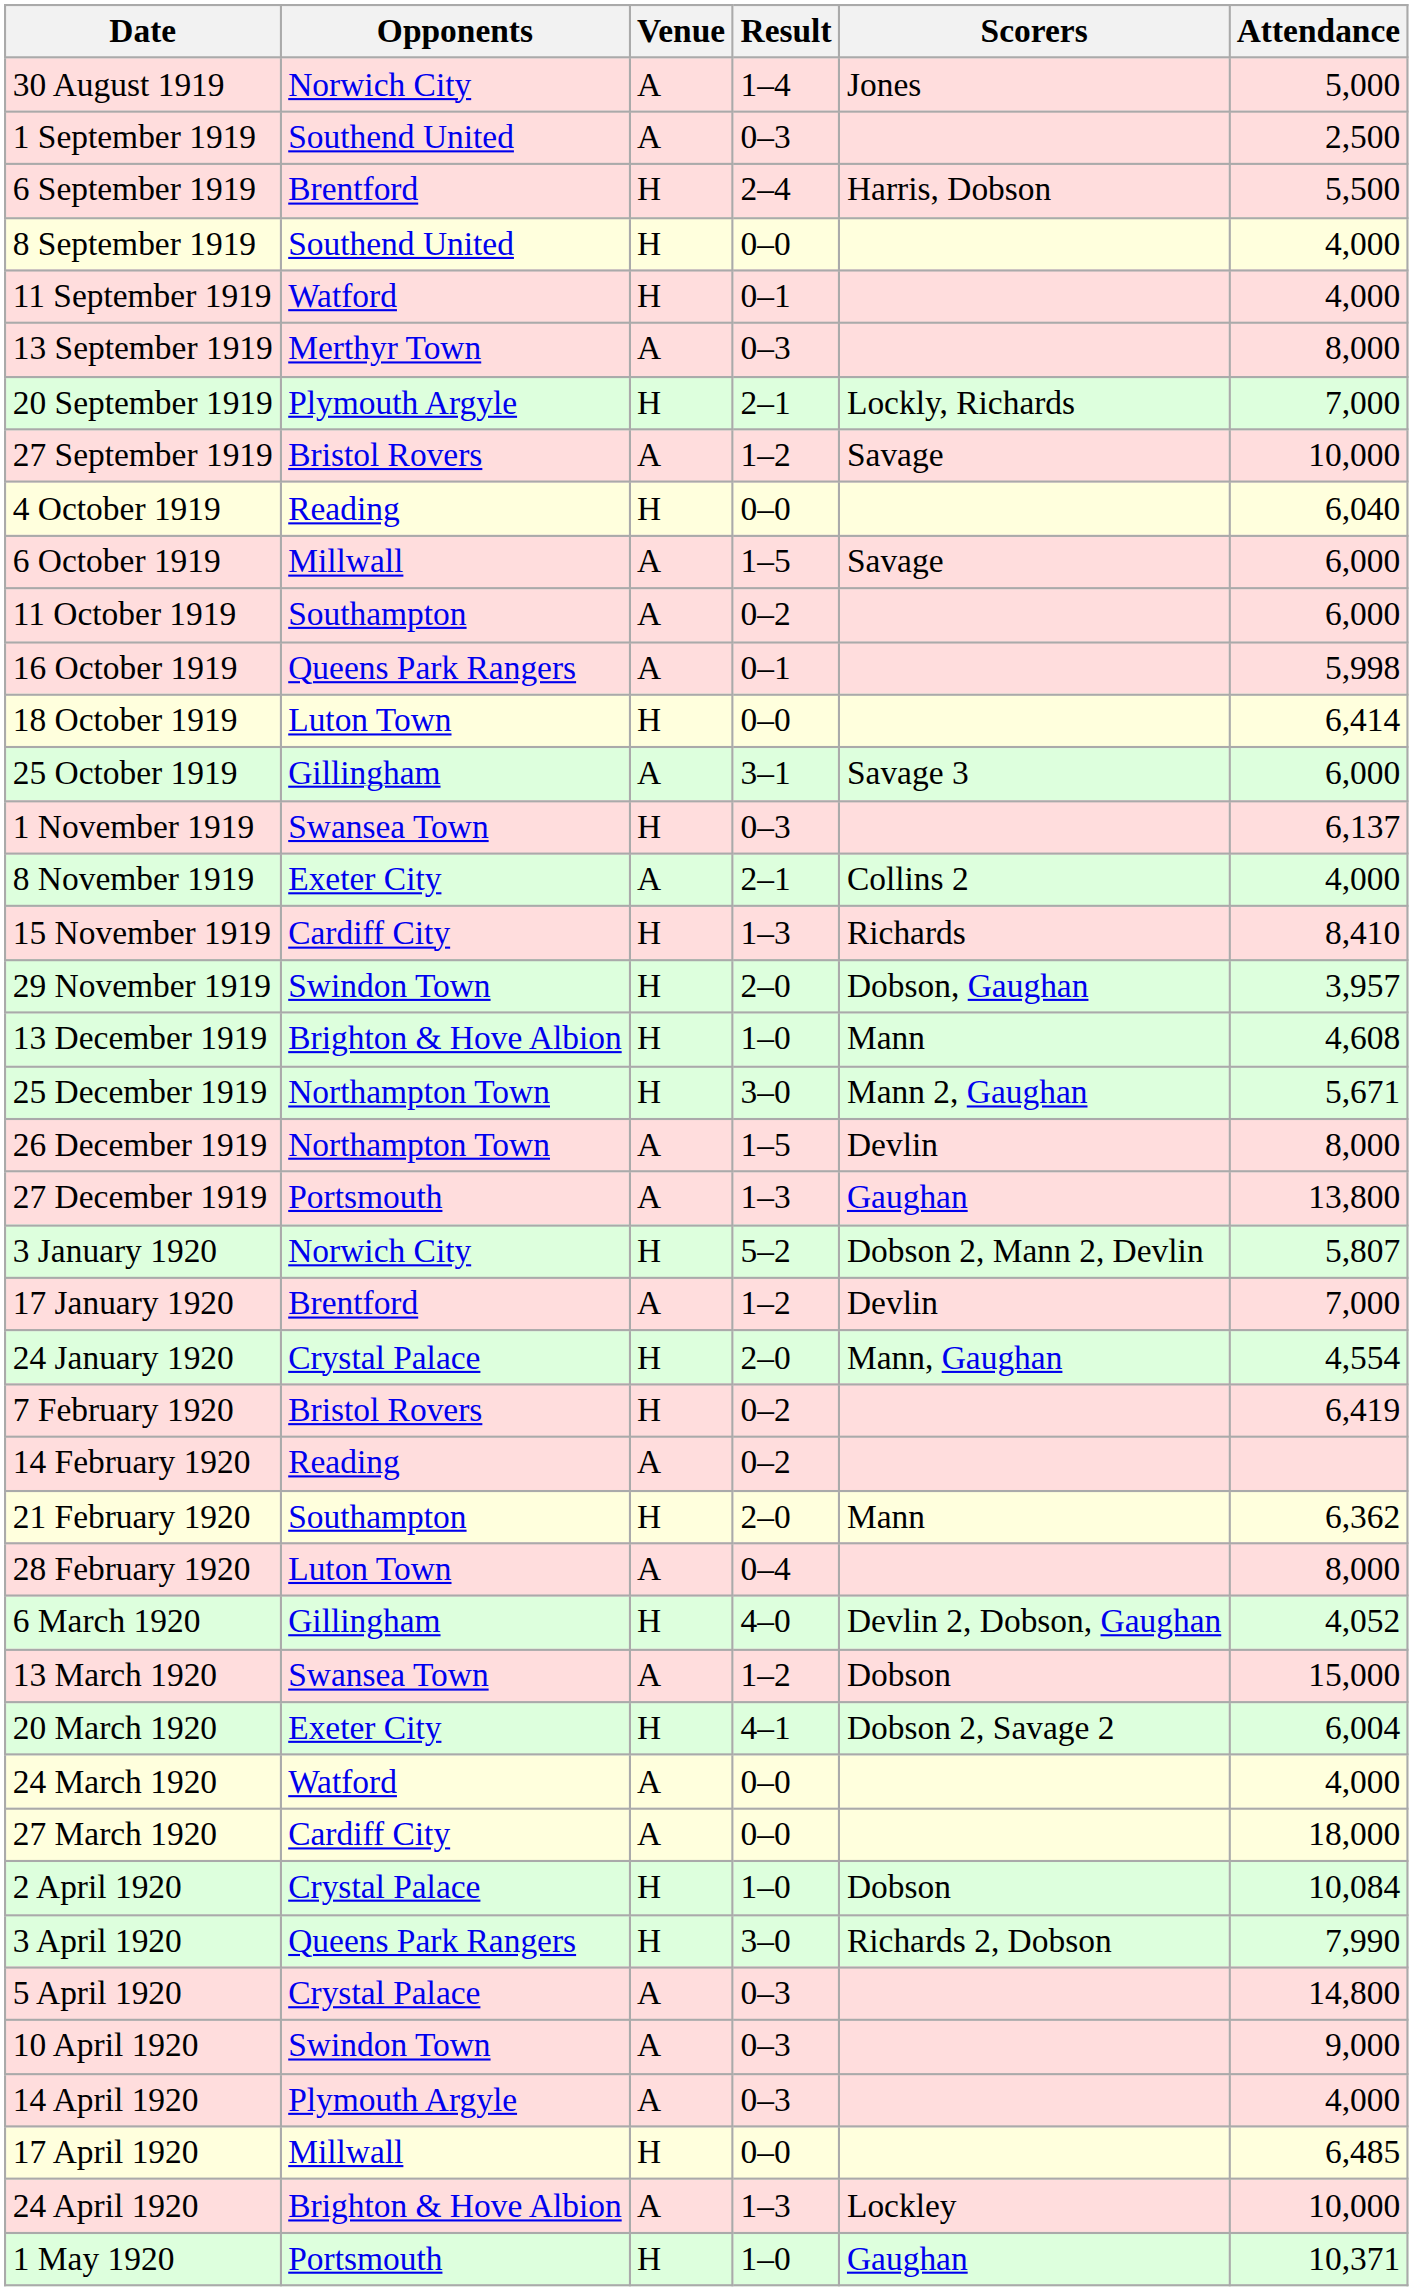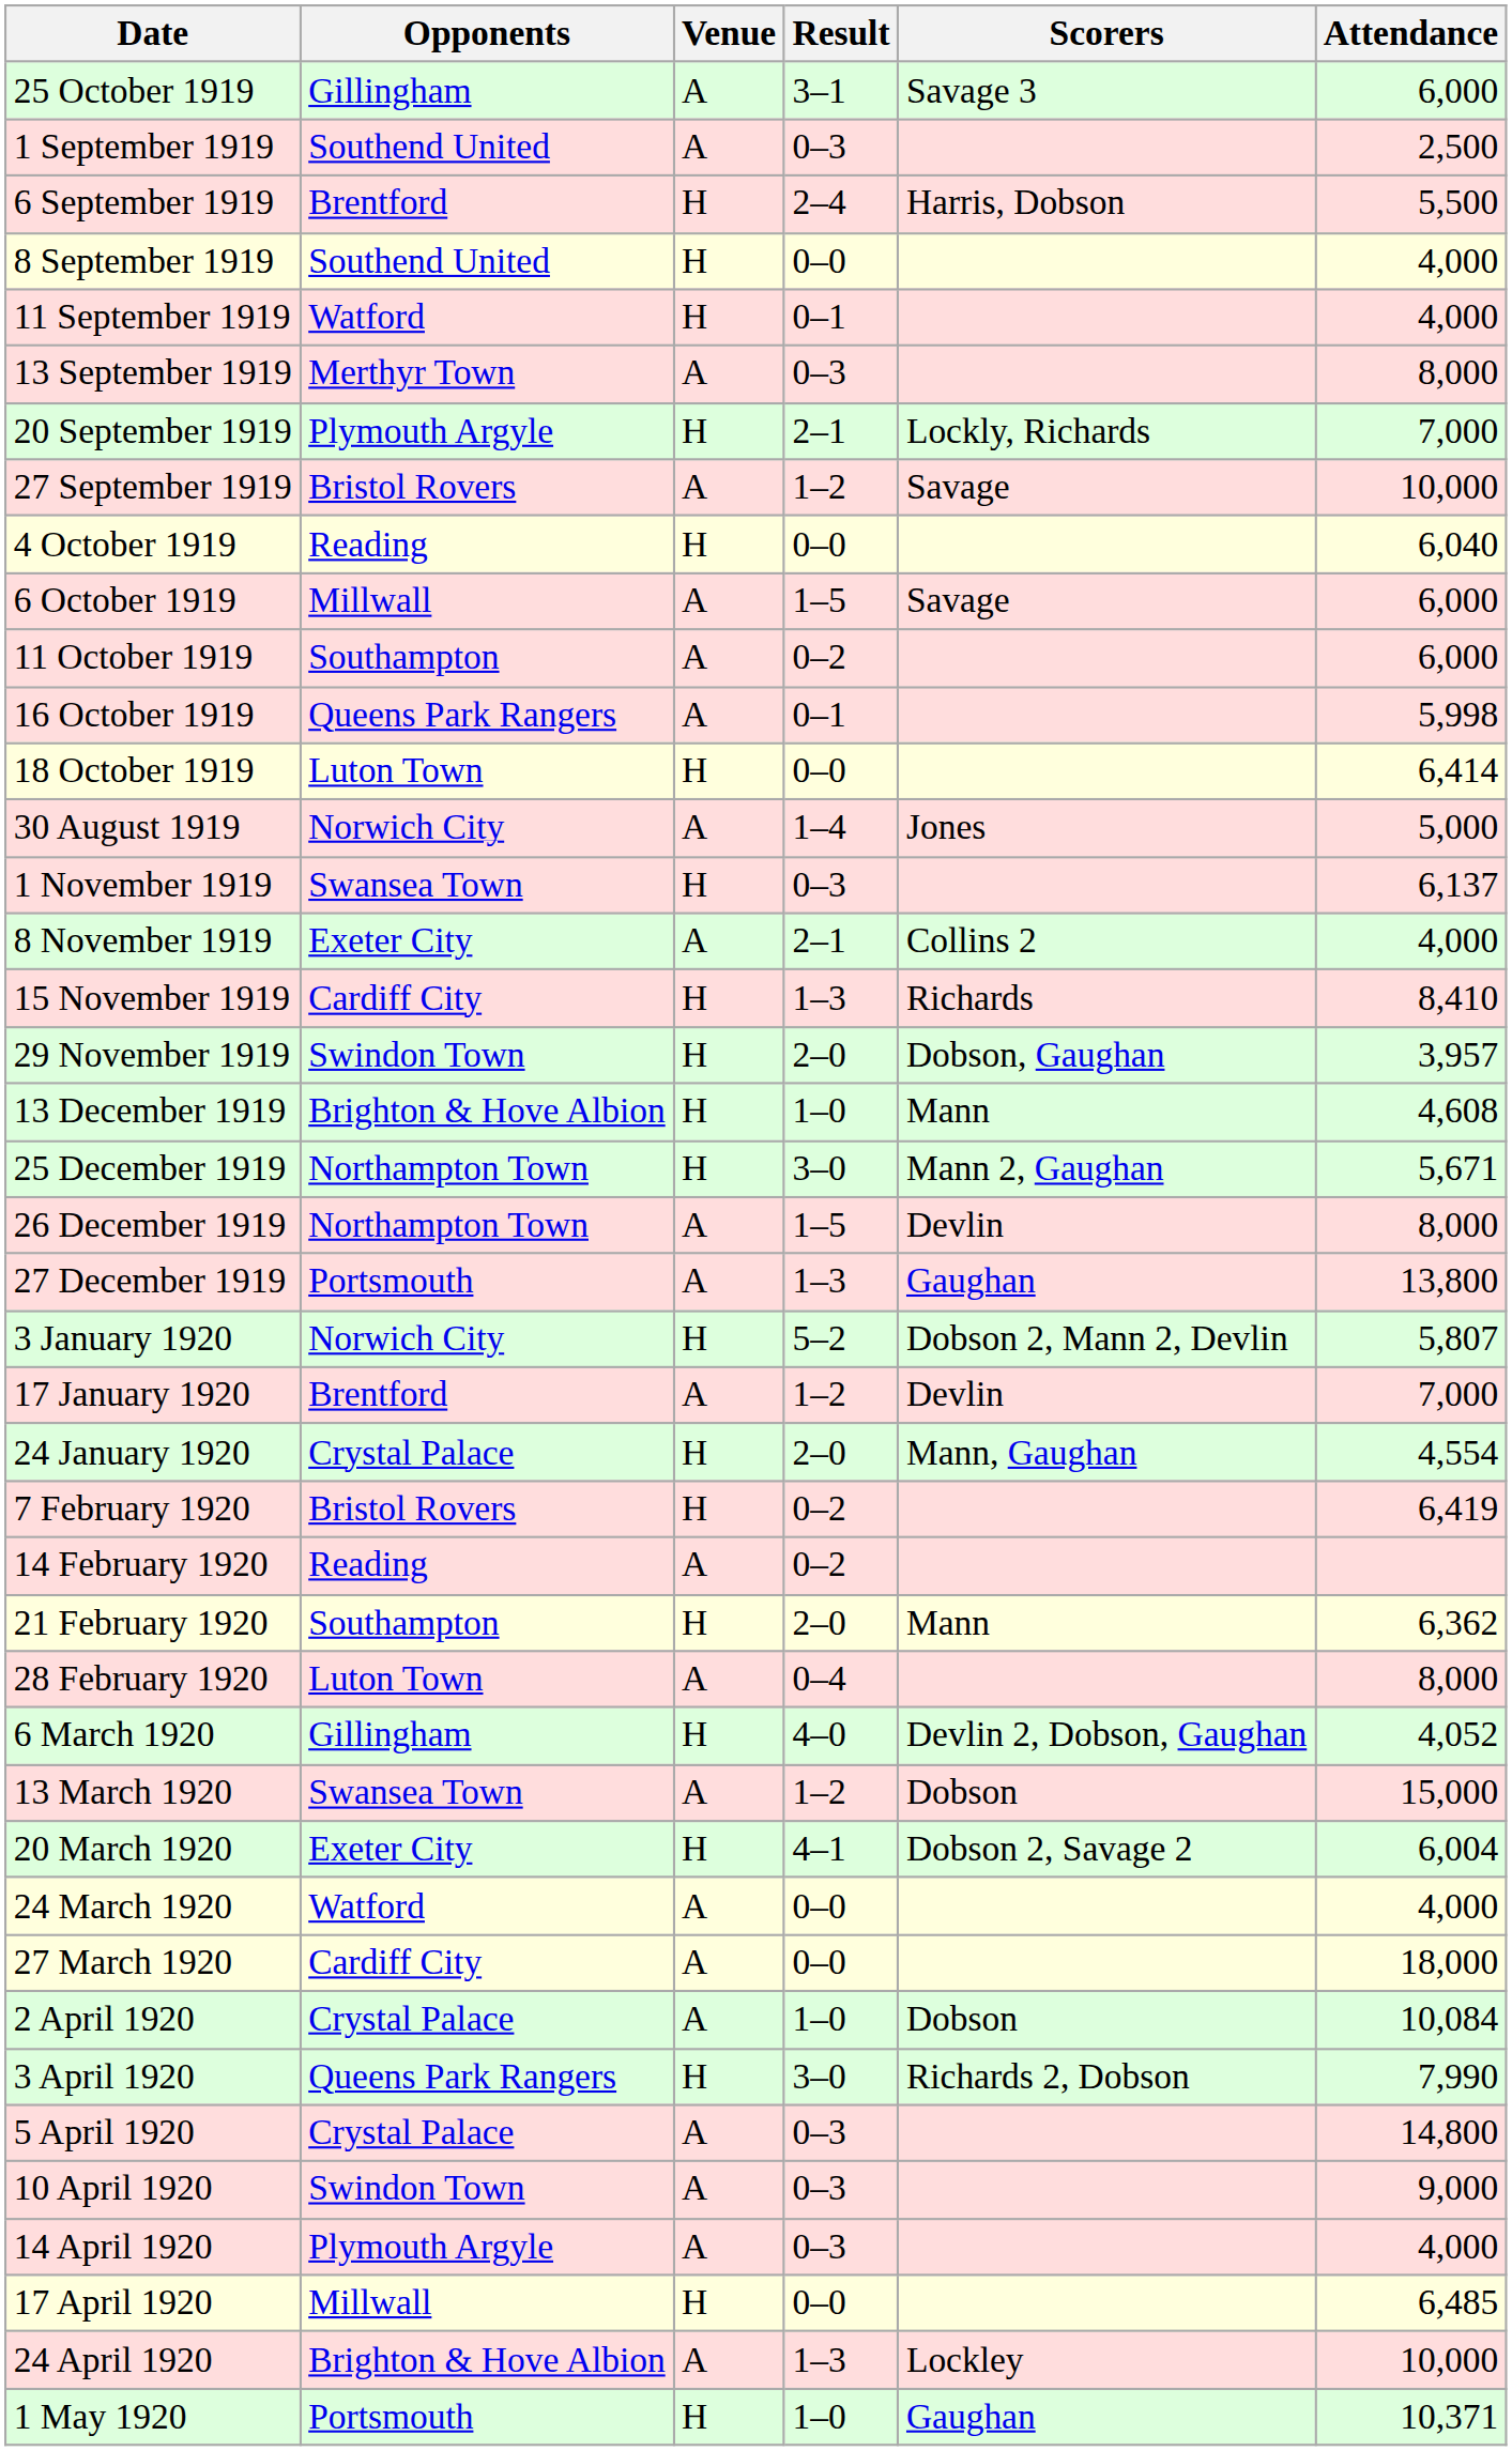rows swapped: 30 August 1919 <-> 25 October 1919
2 April 1920 | Venue: H -> A
